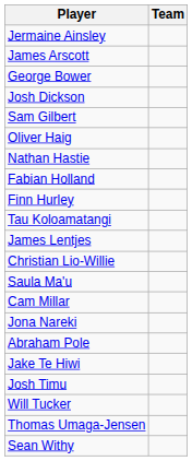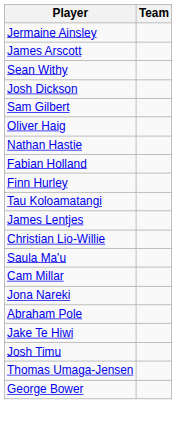rows swapped: George Bower <-> Sean Withy
- row: Will Tucker
